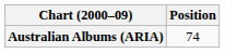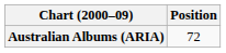Australian Albums (ARIA) | Position: 74 -> 72
